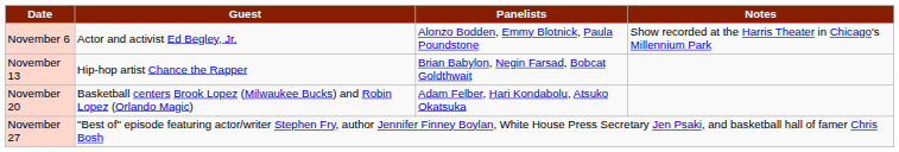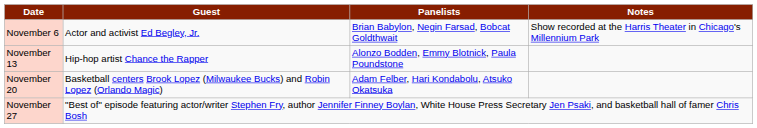November 6 | Panelists: Alonzo Bodden, Emmy Blotnick, Paula Poundstone -> Brian Babylon, Negin Farsad, Bobcat Goldthwait
November 13 | Panelists: Brian Babylon, Negin Farsad, Bobcat Goldthwait -> Alonzo Bodden, Emmy Blotnick, Paula Poundstone
